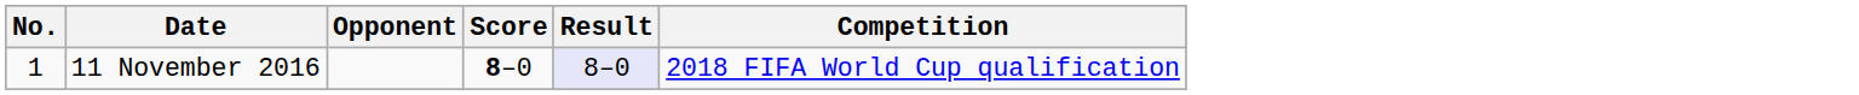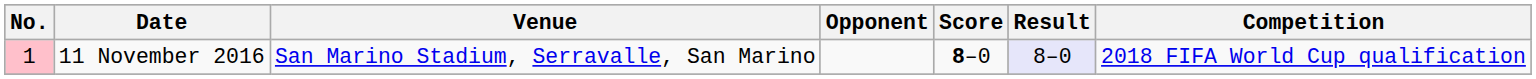+ column: Venue | San Marino Stadium, Serravalle, San Marino
11 November 2016 | No.: no background -> pink background
